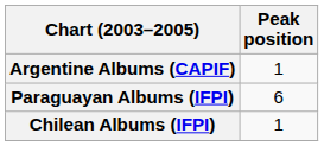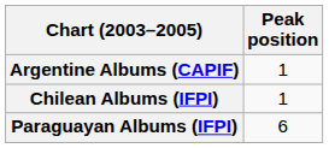rows swapped: Chilean Albums (IFPI) <-> Paraguayan Albums (IFPI)
